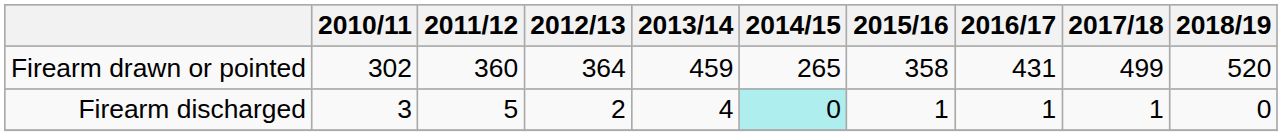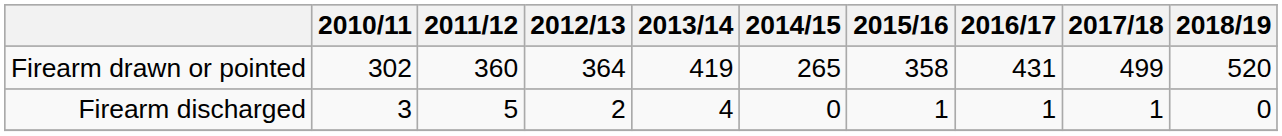Firearm drawn or pointed | 2013/14: 459 -> 419
Firearm discharged | 2014/15: paleturquoise background -> no background
